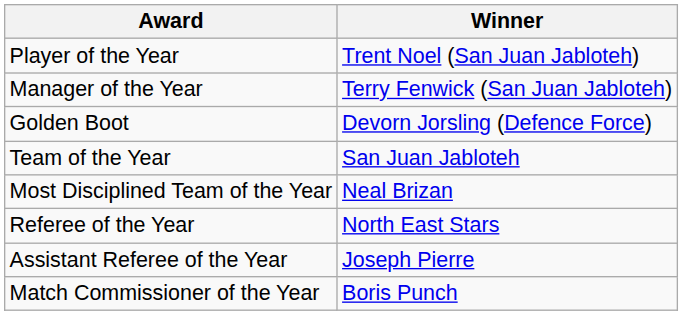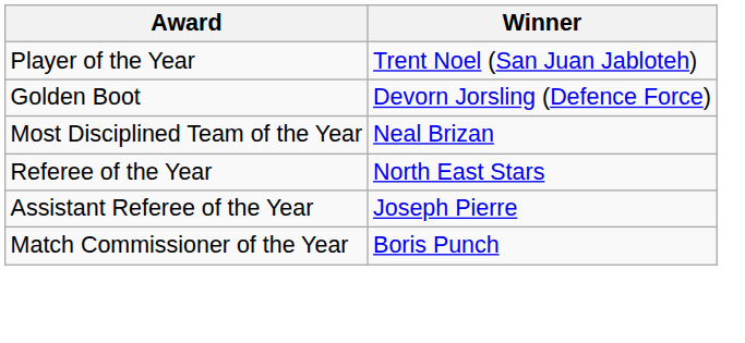- row: Manager of the Year | Terry Fenwick (San Juan Jabloteh)
- row: Team of the Year | San Juan Jabloteh
